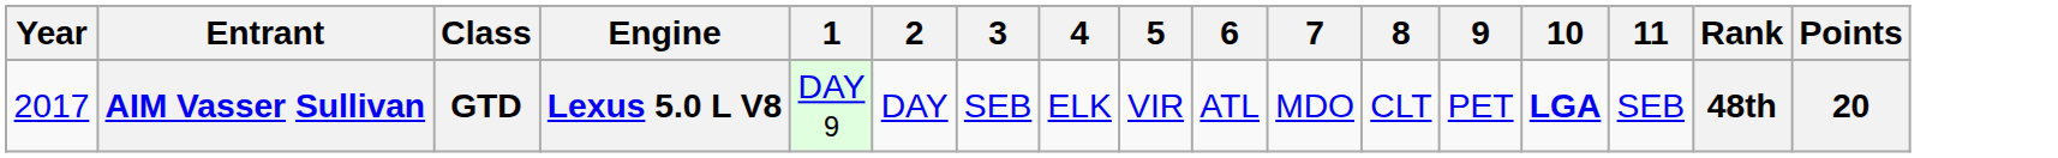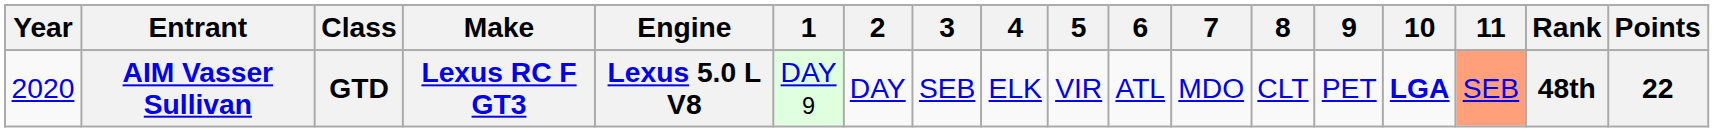+ column: Make | Lexus RC F GT3
AIM Vasser Sullivan | Year: 2017 -> 2020
AIM Vasser Sullivan | 11: no background -> lightsalmon background
AIM Vasser Sullivan | Points: 20 -> 22
